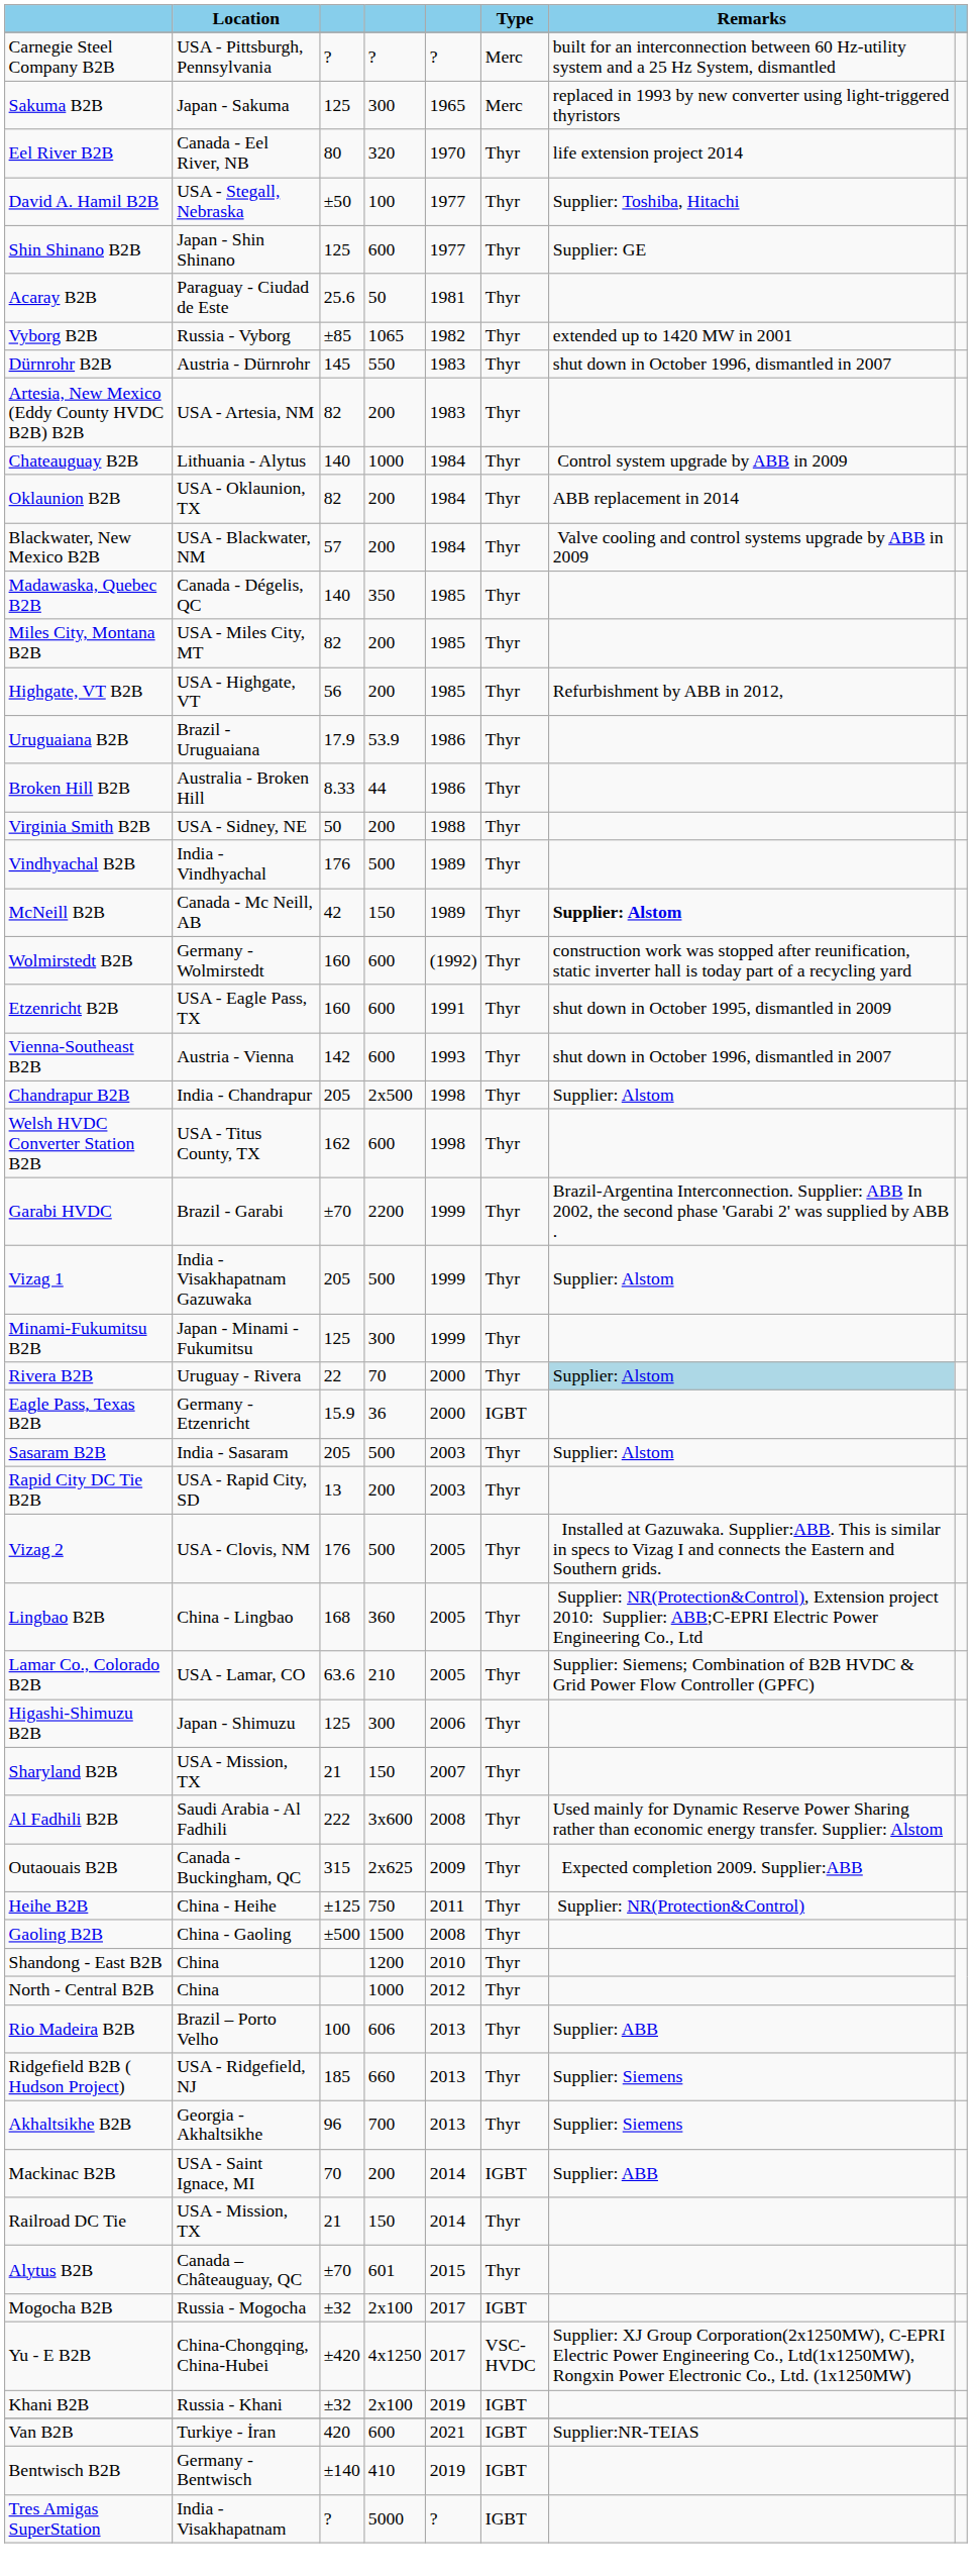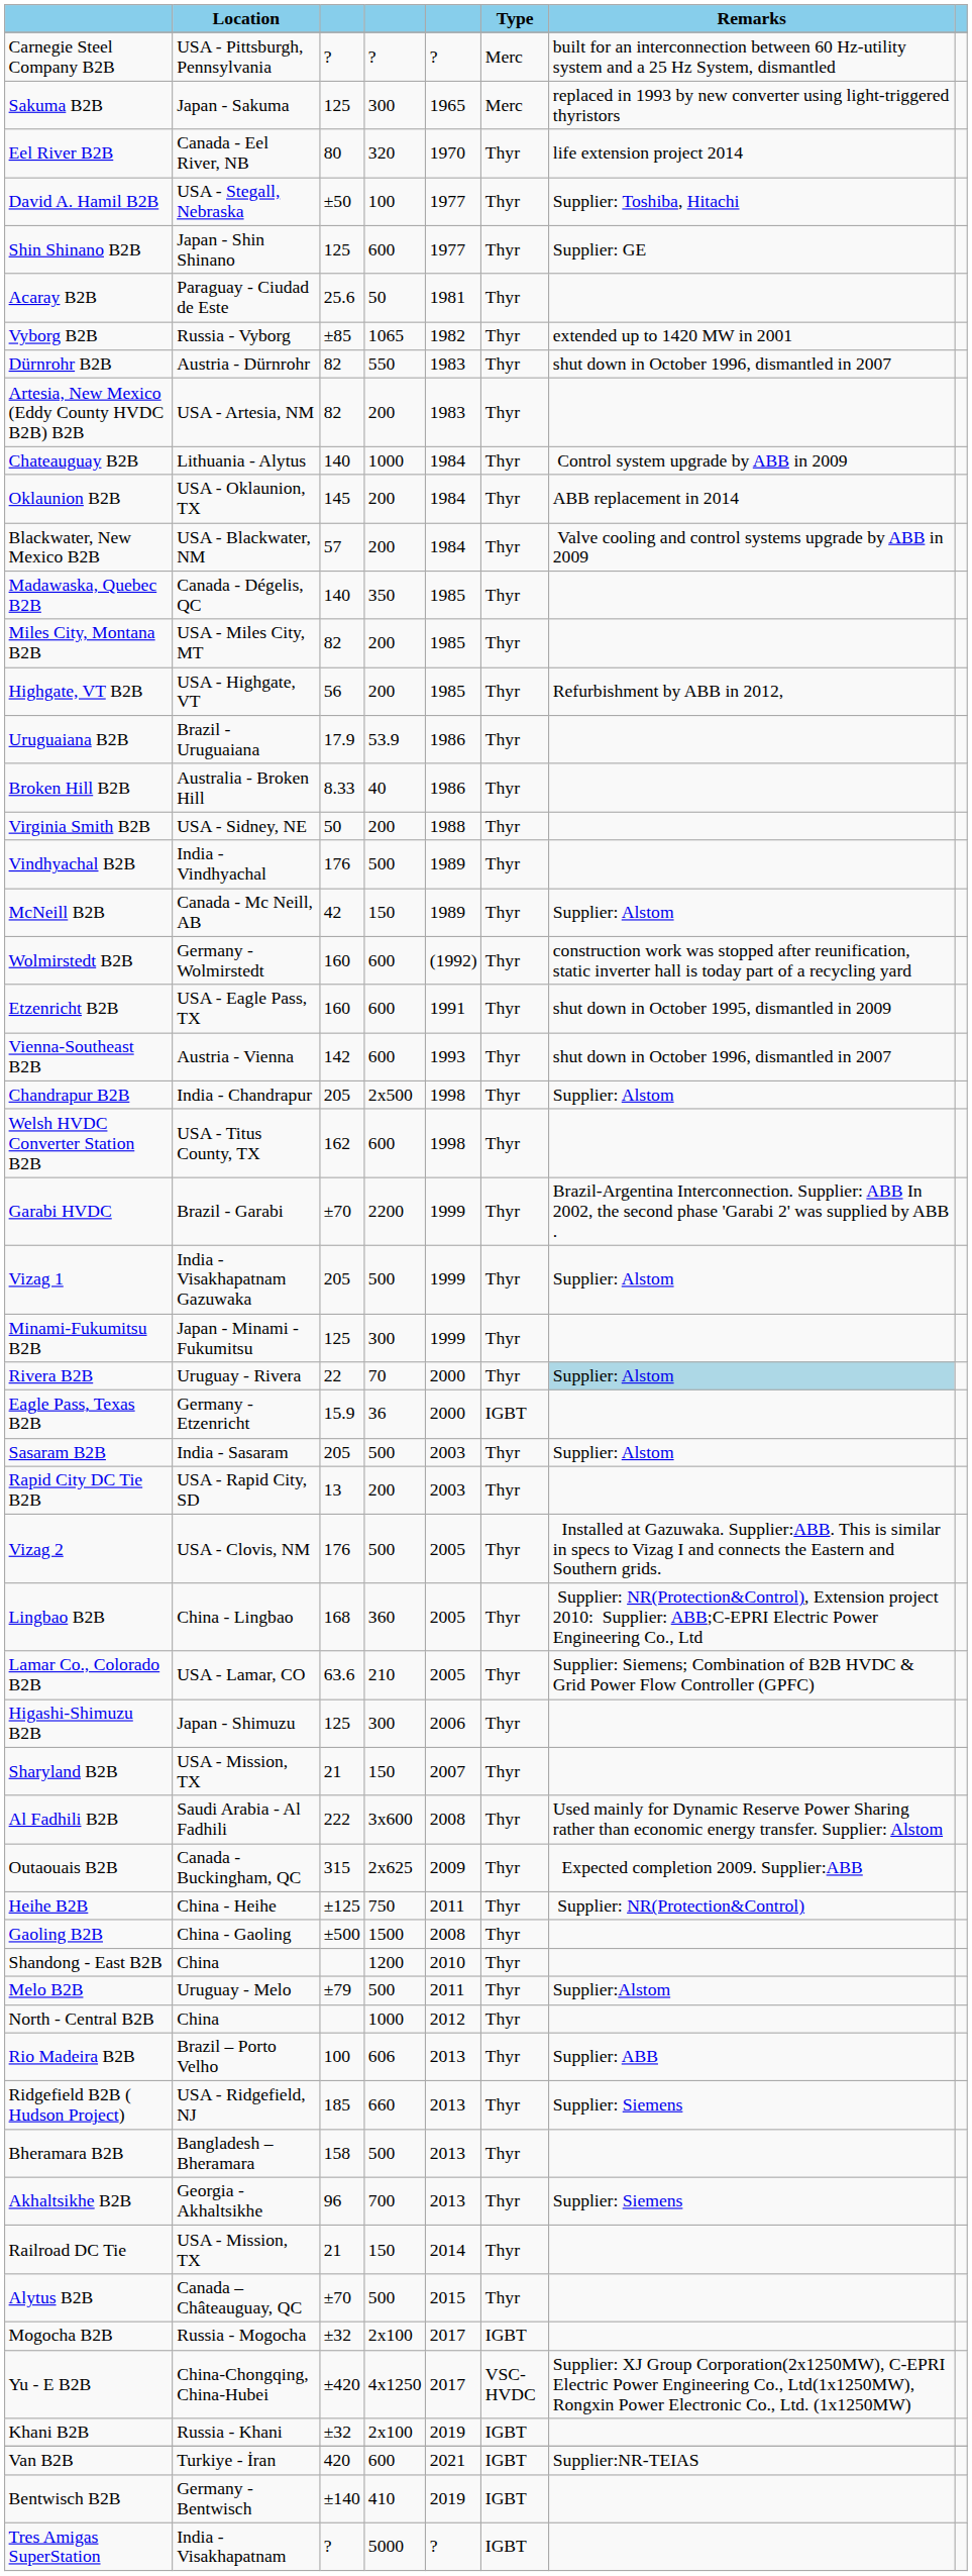Dürnrohr B2B | column 3: 145 -> 82
Oklaunion B2B | column 3: 82 -> 145
Broken Hill B2B | column 4: 44 -> 40
McNeill B2B | Remarks: bold -> normal
+ row: Melo B2B | Uruguay - Melo | ±79 | 500 | 2011 | Thyr | Supplier:Alstom
+ row: Bheramara B2B | Bangladesh – Bheramara | 158 | 500 | 2013 | Thyr
- row: Mackinac B2B | USA - Saint Ignace, MI | 70 | 200 | 2014 | IGBT | Supplier: ABB
Alytus B2B | column 4: 601 -> 500
